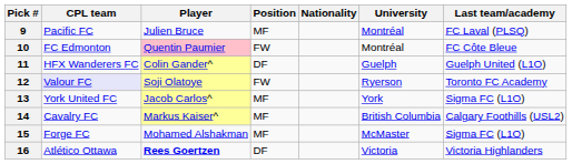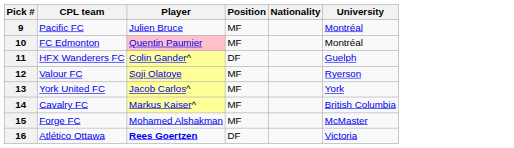- column: Last team/academy | FC Laval (PLSQ) | FC Côte Bleue | Guelph United (L1O) | Toronto FC Academy | Sigma FC (L1O) | Calgary Foothills (USL2) | Sigma FC (L1O) | Victoria Highlanders
10 | Position: FW -> MF
12 | CPL team: lavender background -> no background
12 | Position: FW -> MF
